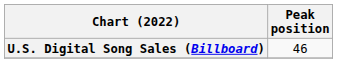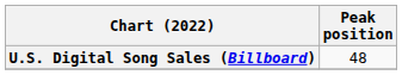U.S. Digital Song Sales (Billboard) | Peak position: 46 -> 48
